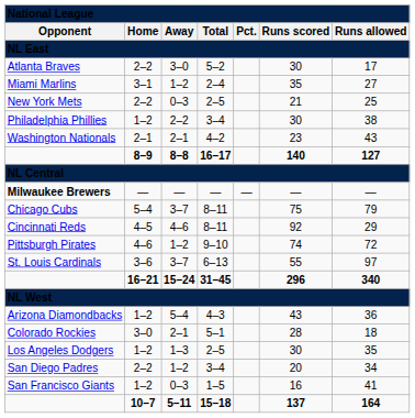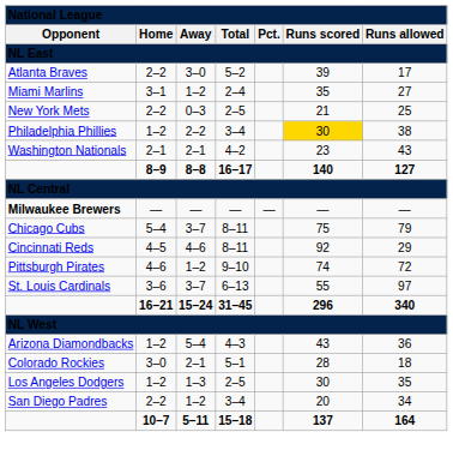Atlanta Braves | column 6: 30 -> 39
Philadelphia Phillies | column 6: no background -> gold background
- row: San Francisco Giants | 1–2 | 0–3 | 1–5 | 16 | 41
